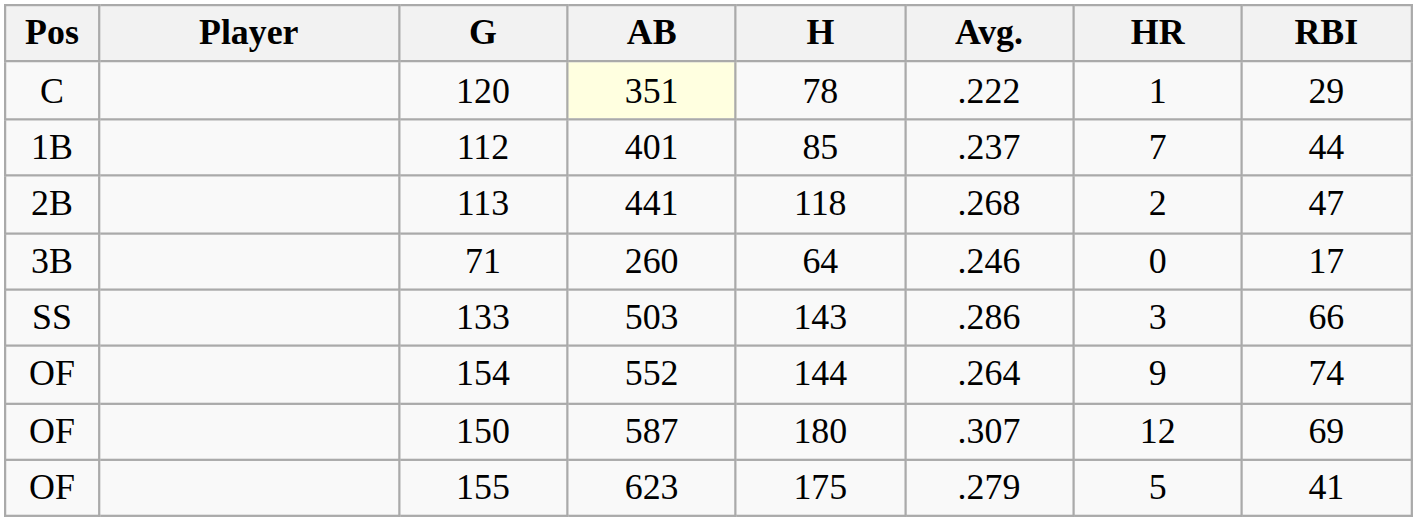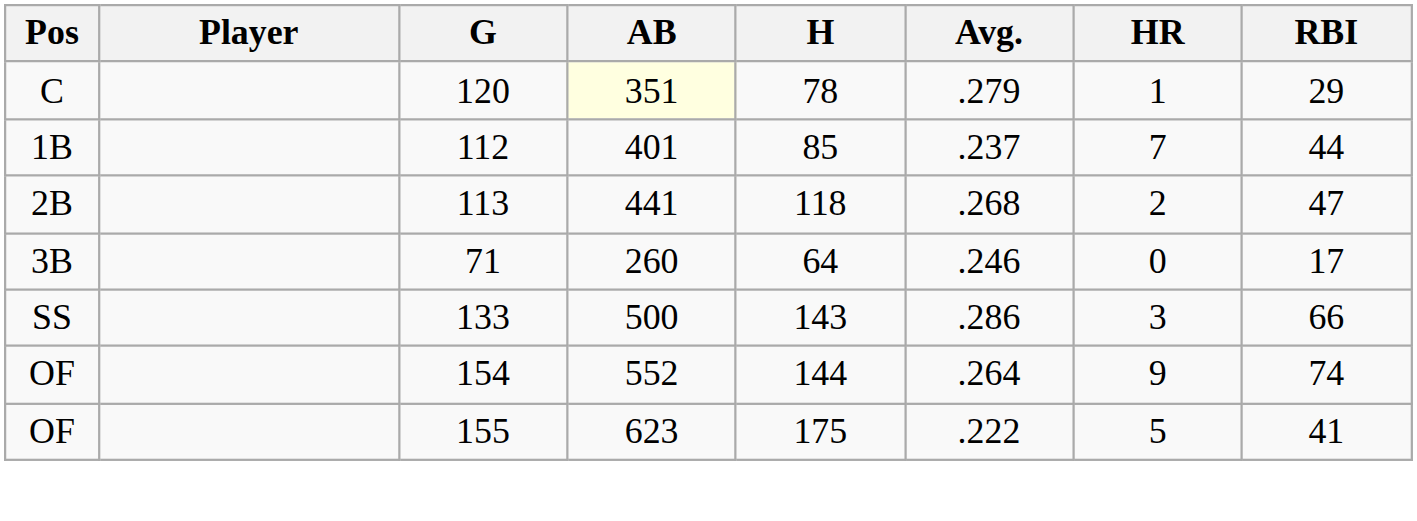120 | Avg.: .222 -> .279
133 | AB: 503 -> 500
- row: OF | 150 | 587 | 180 | .307 | 12 | 69
155 | Avg.: .279 -> .222
